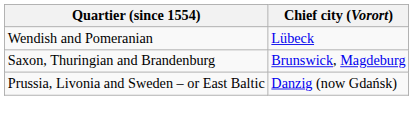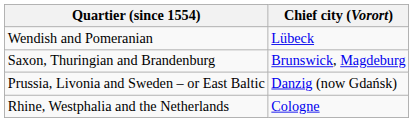+ row: Rhine, Westphalia and the Netherlands | Cologne
